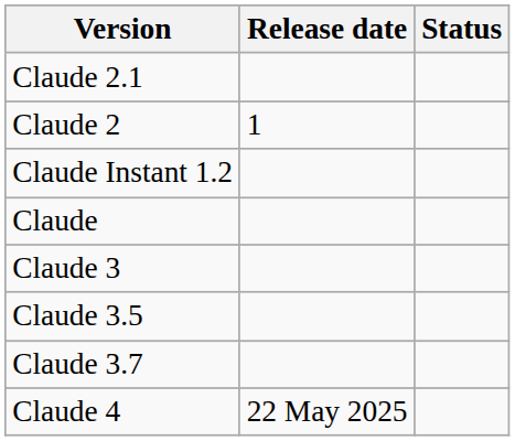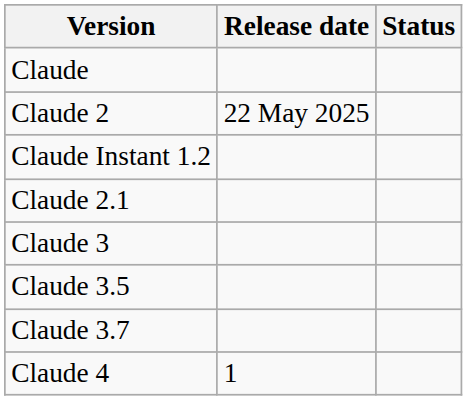rows swapped: Claude <-> Claude 2.1
Claude 2 | Release date: 1 -> 22 May 2025
Claude 4 | Release date: 22 May 2025 -> 1
